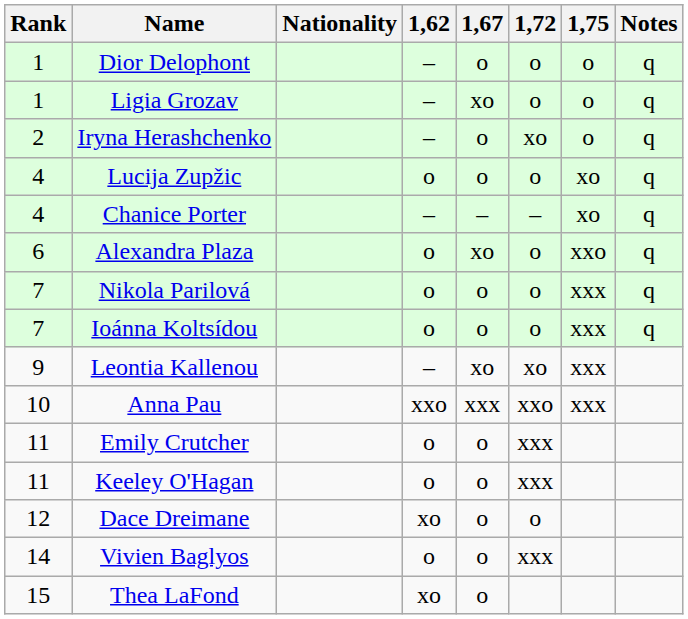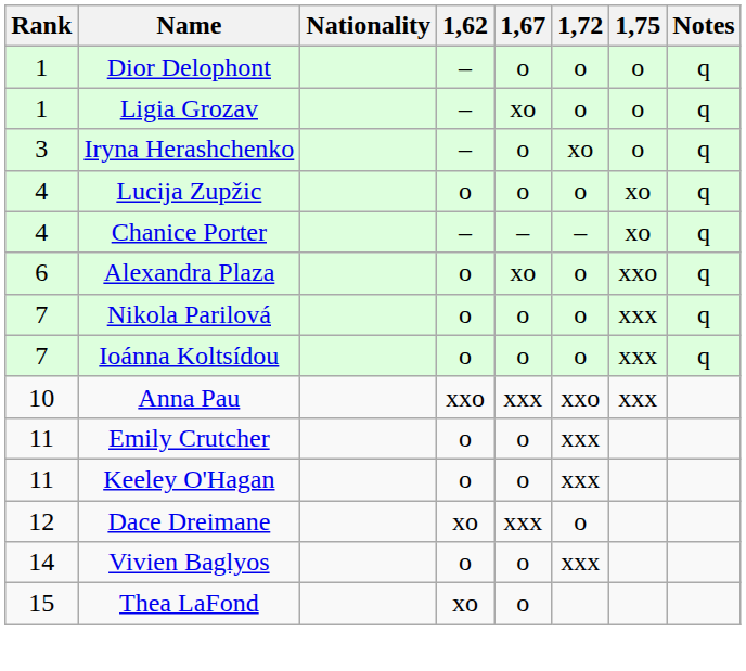Iryna Herashchenko | Rank: 2 -> 3
- row: 9 | Leontia Kallenou | – | xo | xo | xxx
Dace Dreimane | 1,67: o -> xxx
